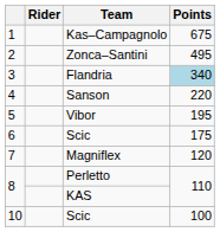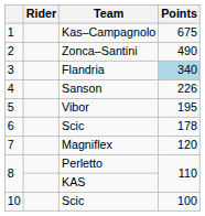Zonca–Santini | Points: 495 -> 490
Sanson | Points: 220 -> 226
6 / Scic | Points: 175 -> 178
